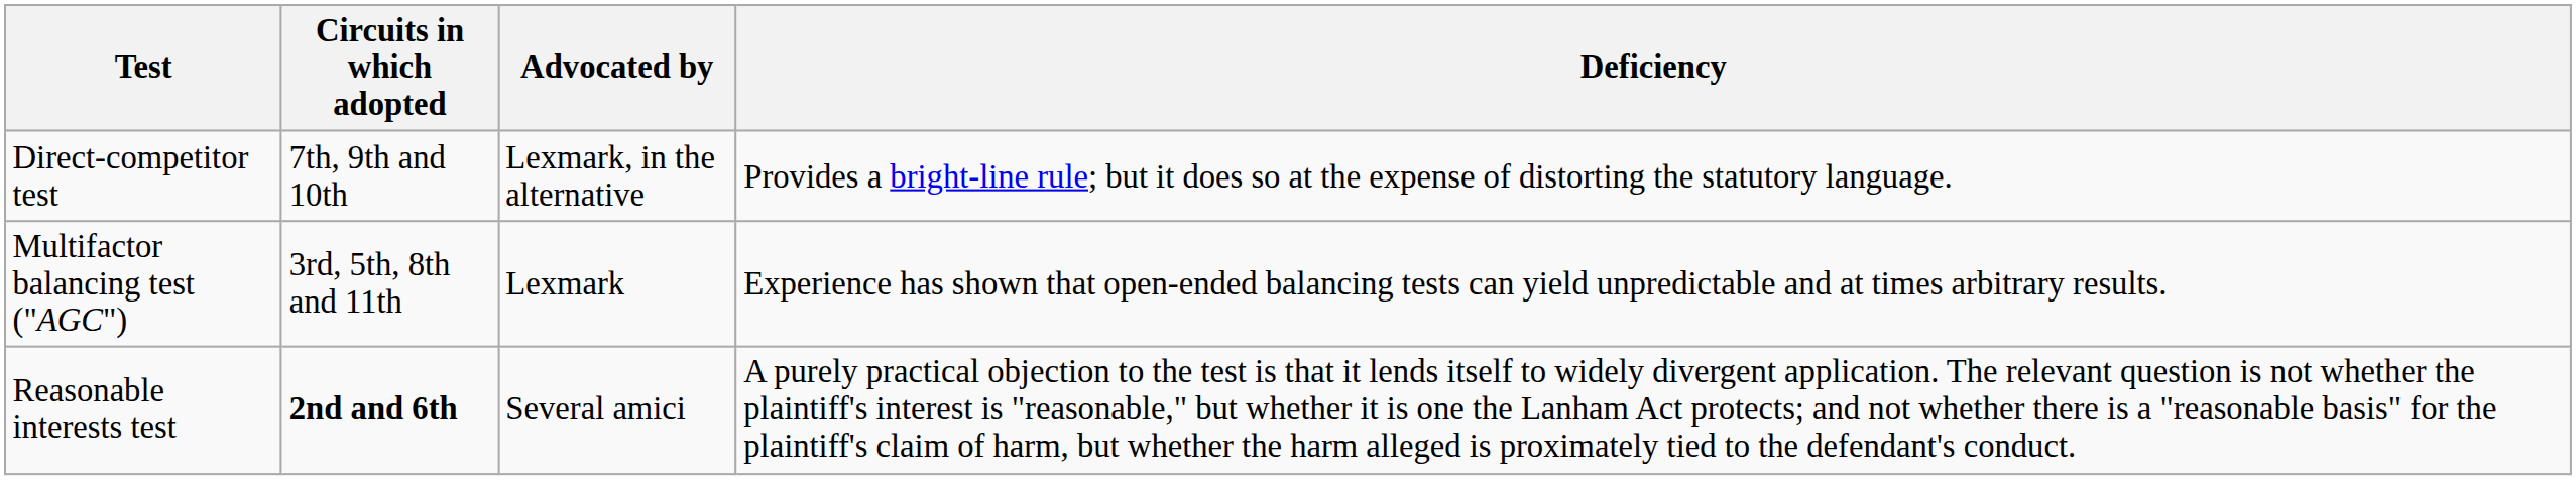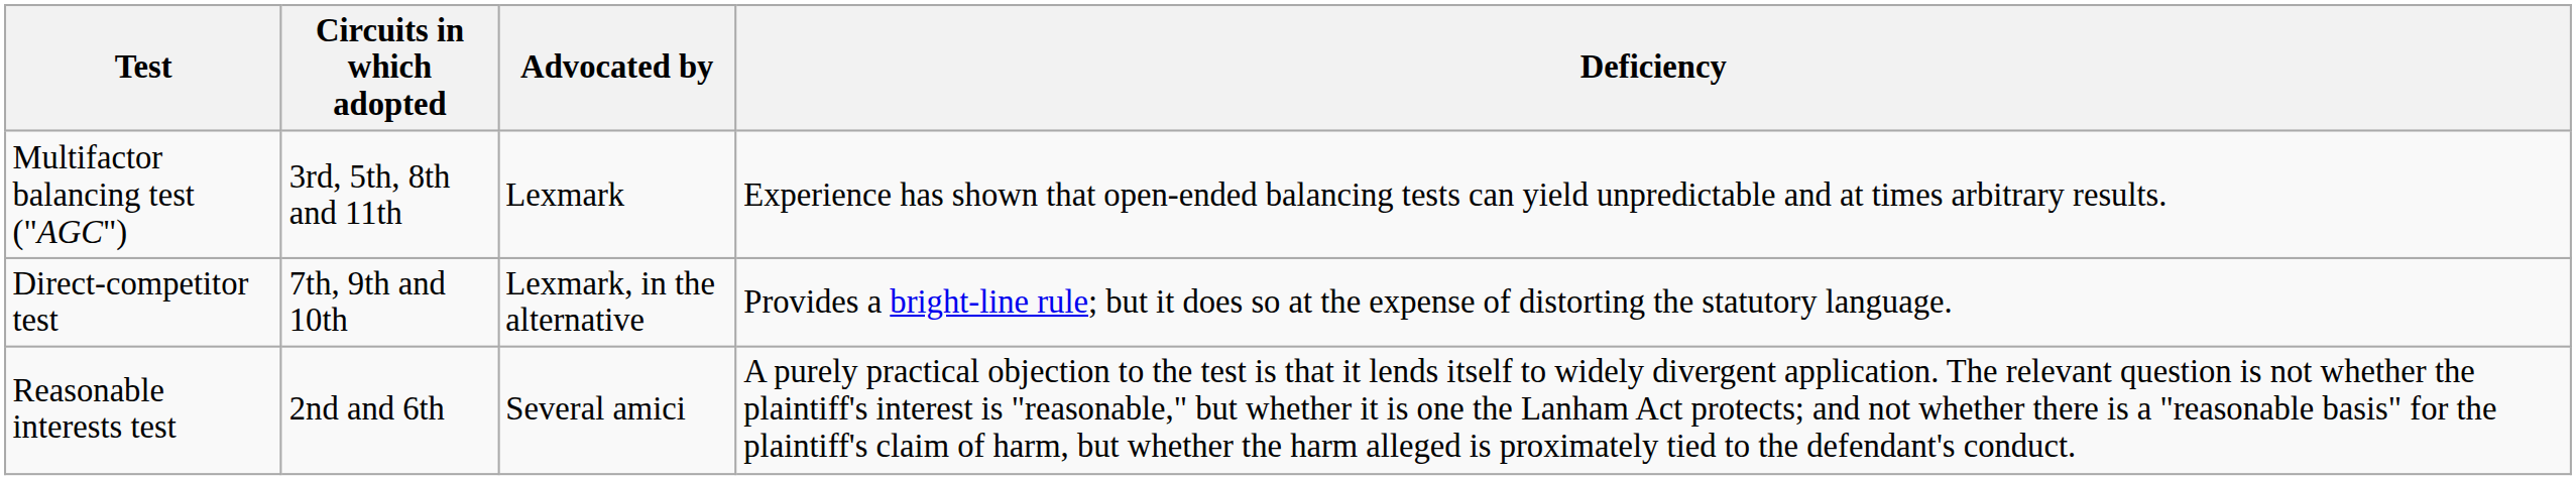rows swapped: Multifactor balancing test ("AGC") <-> Direct-competitor test
Reasonable interests test | Circuits in which adopted: bold -> normal
